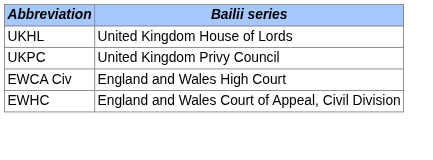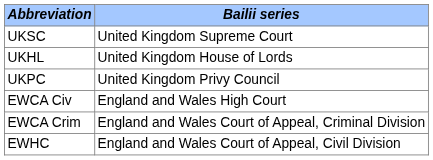+ row: UKSC | United Kingdom Supreme Court
+ row: EWCA Crim | England and Wales Court of Appeal, Criminal Division
